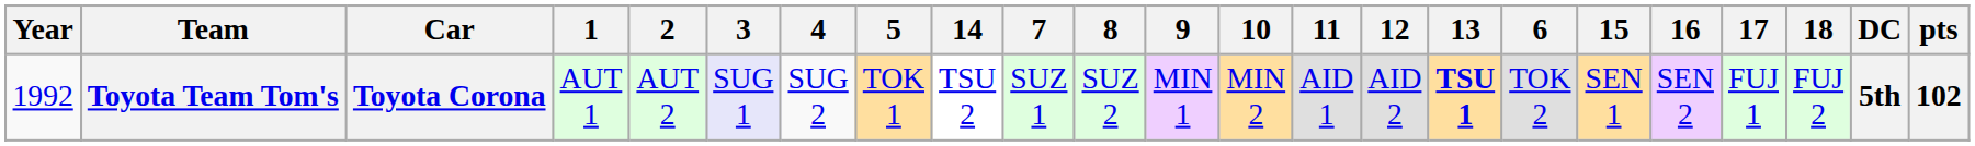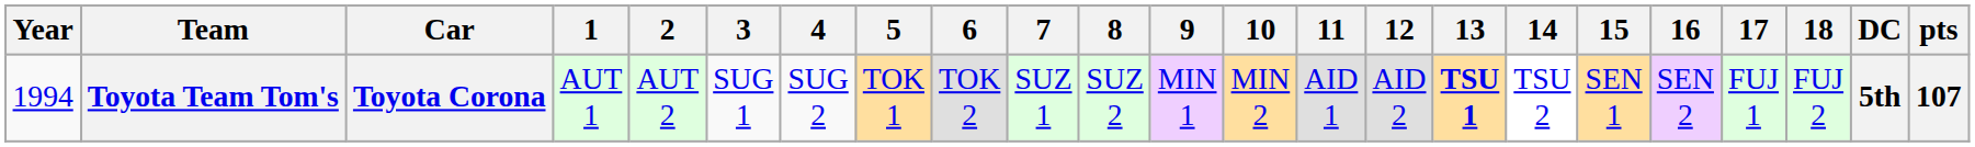columns swapped: 6 <-> 14
Toyota Team Tom's | Year: 1992 -> 1994
Toyota Team Tom's | 3: lavender background -> no background
Toyota Team Tom's | pts: 102 -> 107
